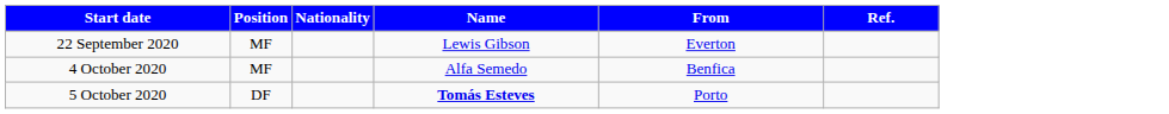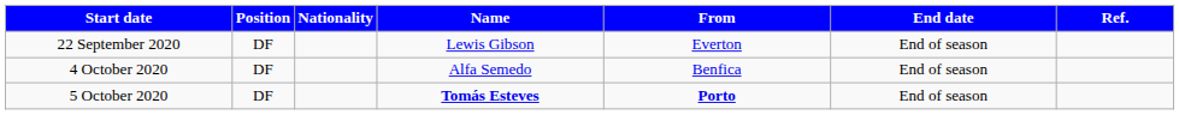+ column: End date | End of season | End of season | End of season
22 September 2020 | Position: MF -> DF
4 October 2020 | Position: MF -> DF
5 October 2020 | From: normal -> bold
